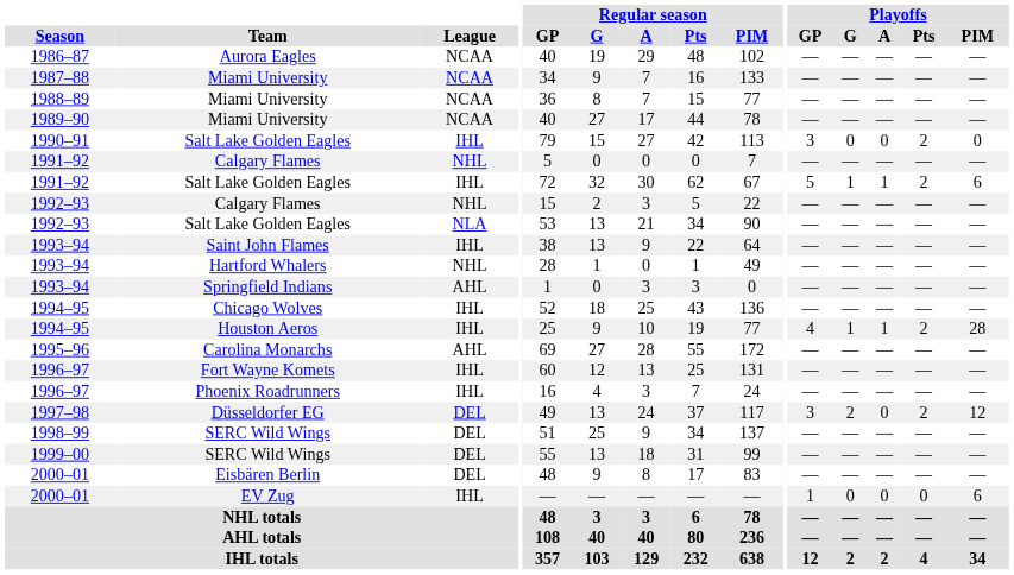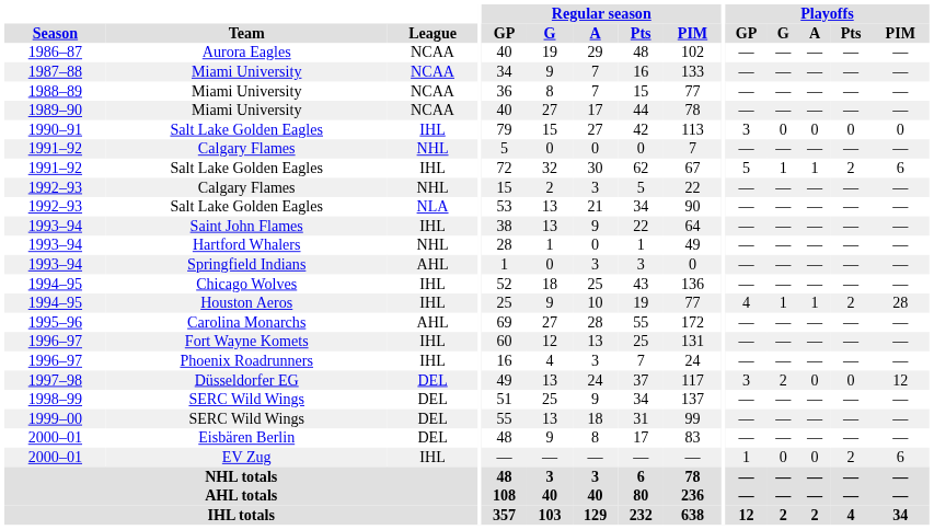1990–91 / Salt Lake Golden Eagles | Playoffs / Pts: 2 -> 0
Düsseldorfer EG | Playoffs / Pts: 2 -> 0
EV Zug | Playoffs / Pts: 0 -> 2
